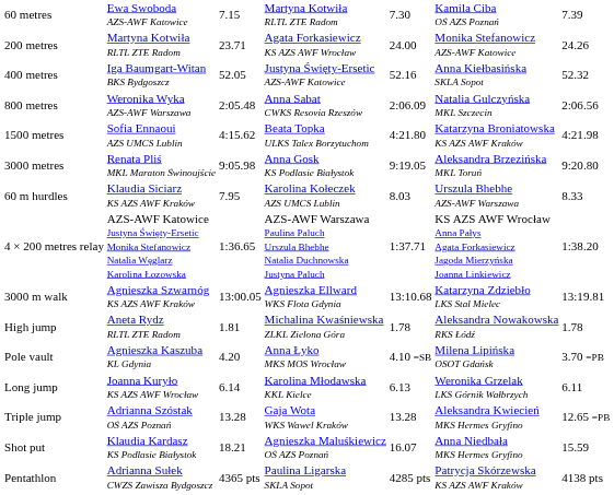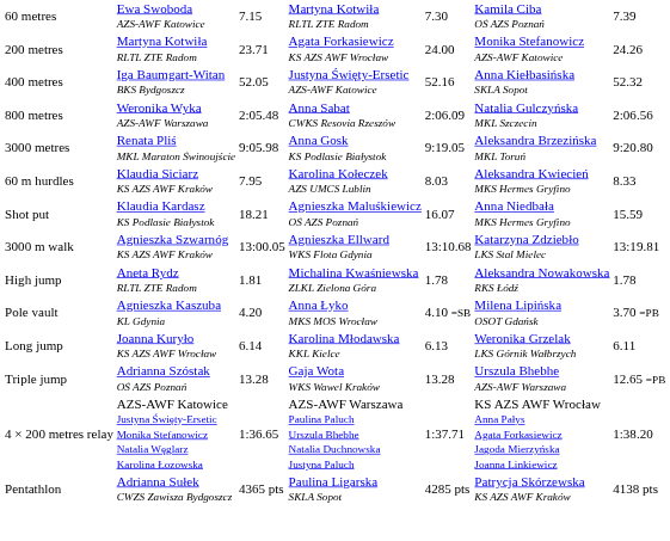- row: 1500 metres | Sofia Ennaoui AZS UMCS Lublin | 4:15.62 | Beata Topka ULKS Talex Borzytuchom | 4:21.80 | Katarzyna Broniatowska KS AZS AWF Kraków | 4:21.98
60 m hurdles | column 6: Urszula Bhebhe AZS-AWF Warszawa -> Aleksandra Kwiecień MKS Hermes Gryfino
rows swapped: 4 × 200 metres relay <-> Shot put
Triple jump | column 6: Aleksandra Kwiecień MKS Hermes Gryfino -> Urszula Bhebhe AZS-AWF Warszawa
